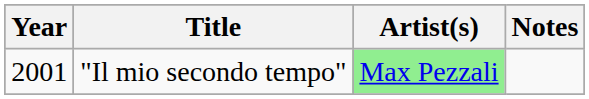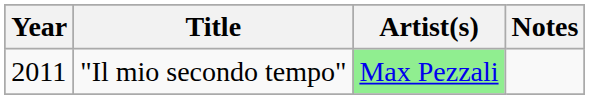"Il mio secondo tempo" | Year: 2001 -> 2011
